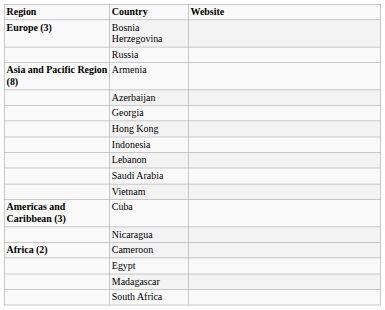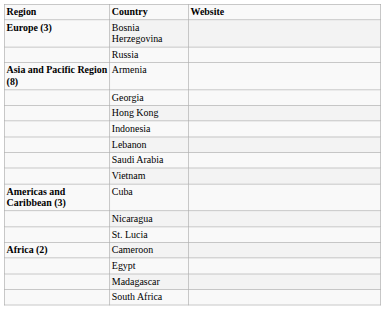- row: Azerbaijan
+ row: St. Lucia
